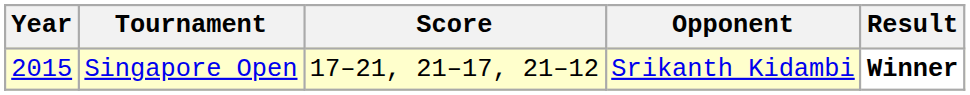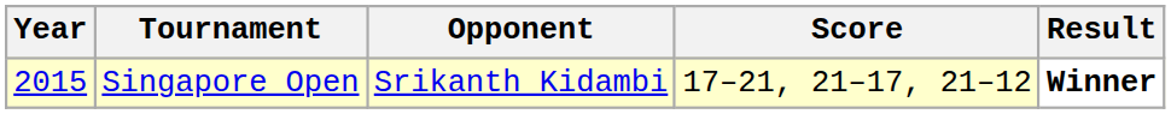columns swapped: Opponent <-> Score
